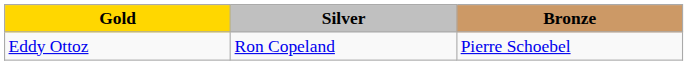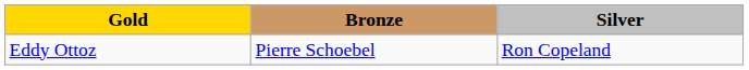columns swapped: Silver <-> Bronze
